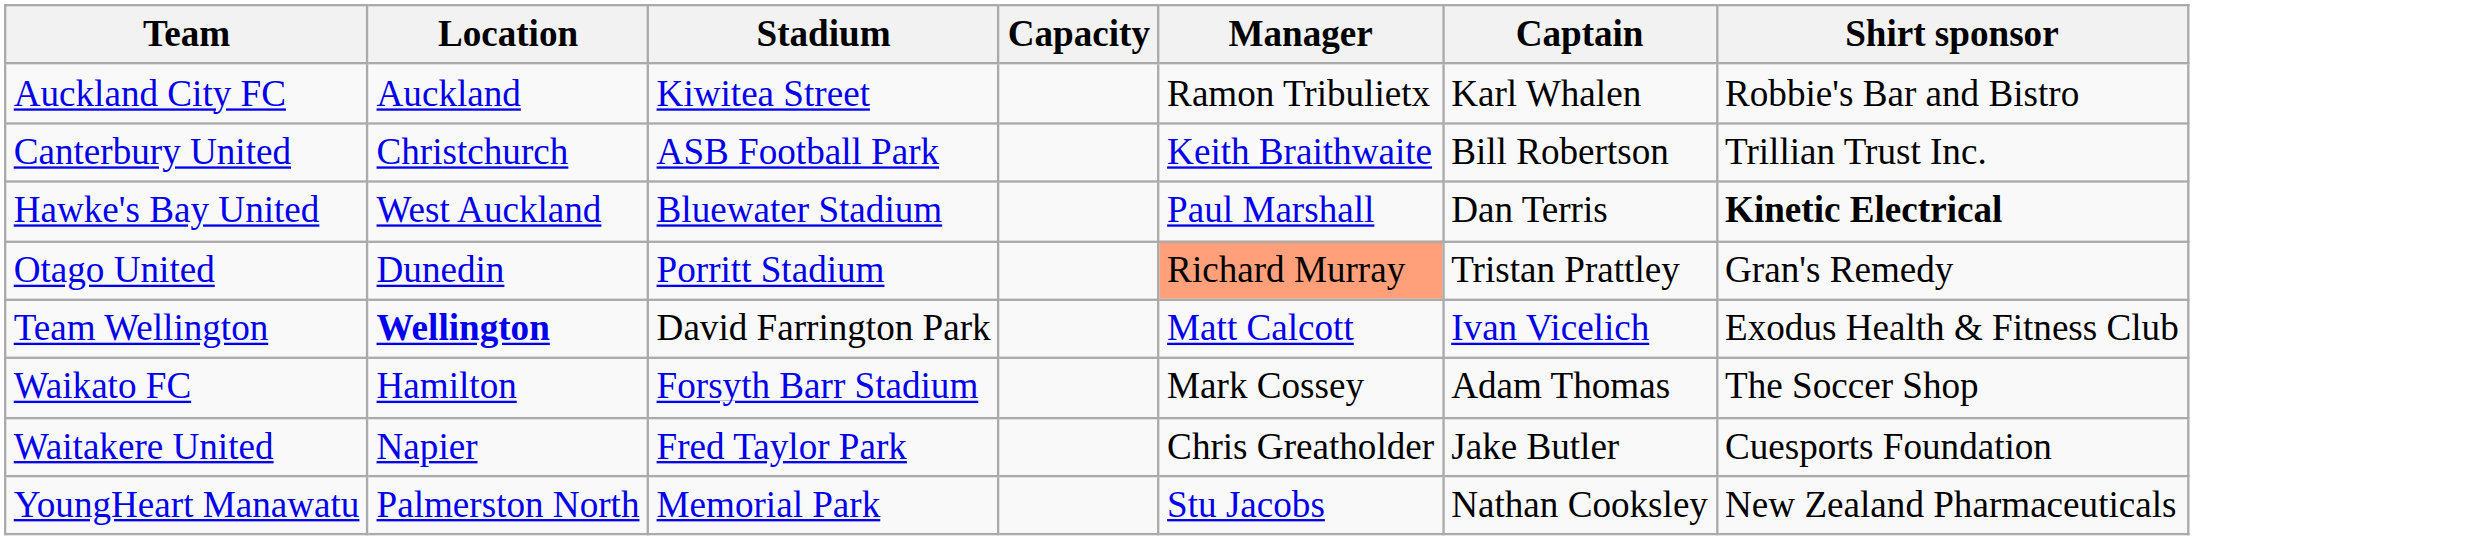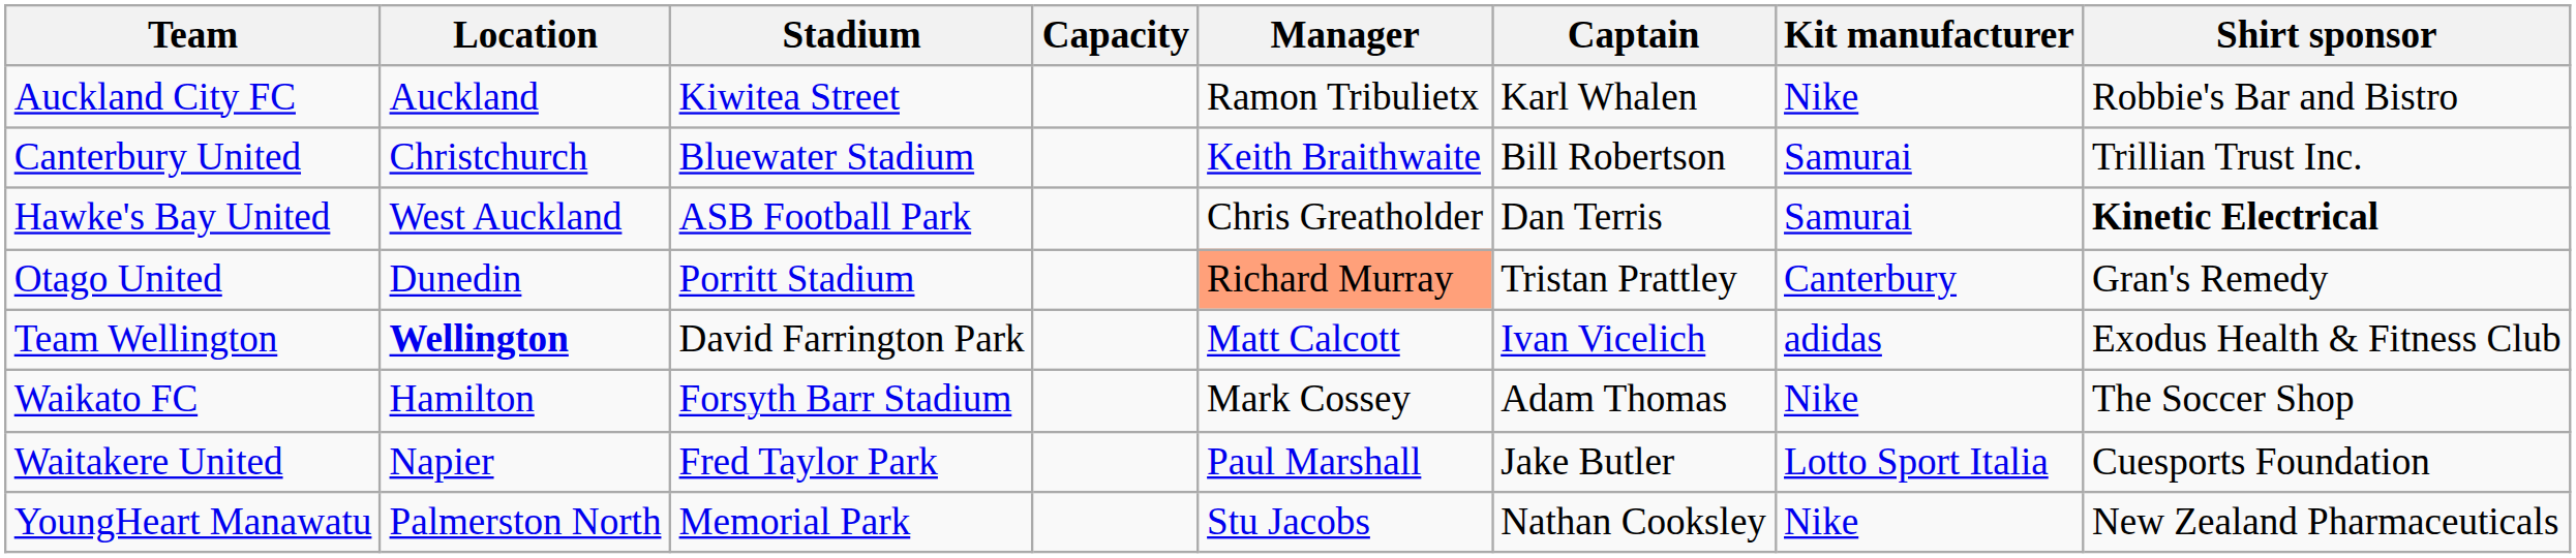+ column: Kit manufacturer | Nike | Samurai | Samurai | Canterbury | adidas | Nike | Lotto Sport Italia | Nike
Canterbury United | Stadium: ASB Football Park -> Bluewater Stadium
Hawke's Bay United | Stadium: Bluewater Stadium -> ASB Football Park
Hawke's Bay United | Manager: Paul Marshall -> Chris Greatholder
Waitakere United | Manager: Chris Greatholder -> Paul Marshall
